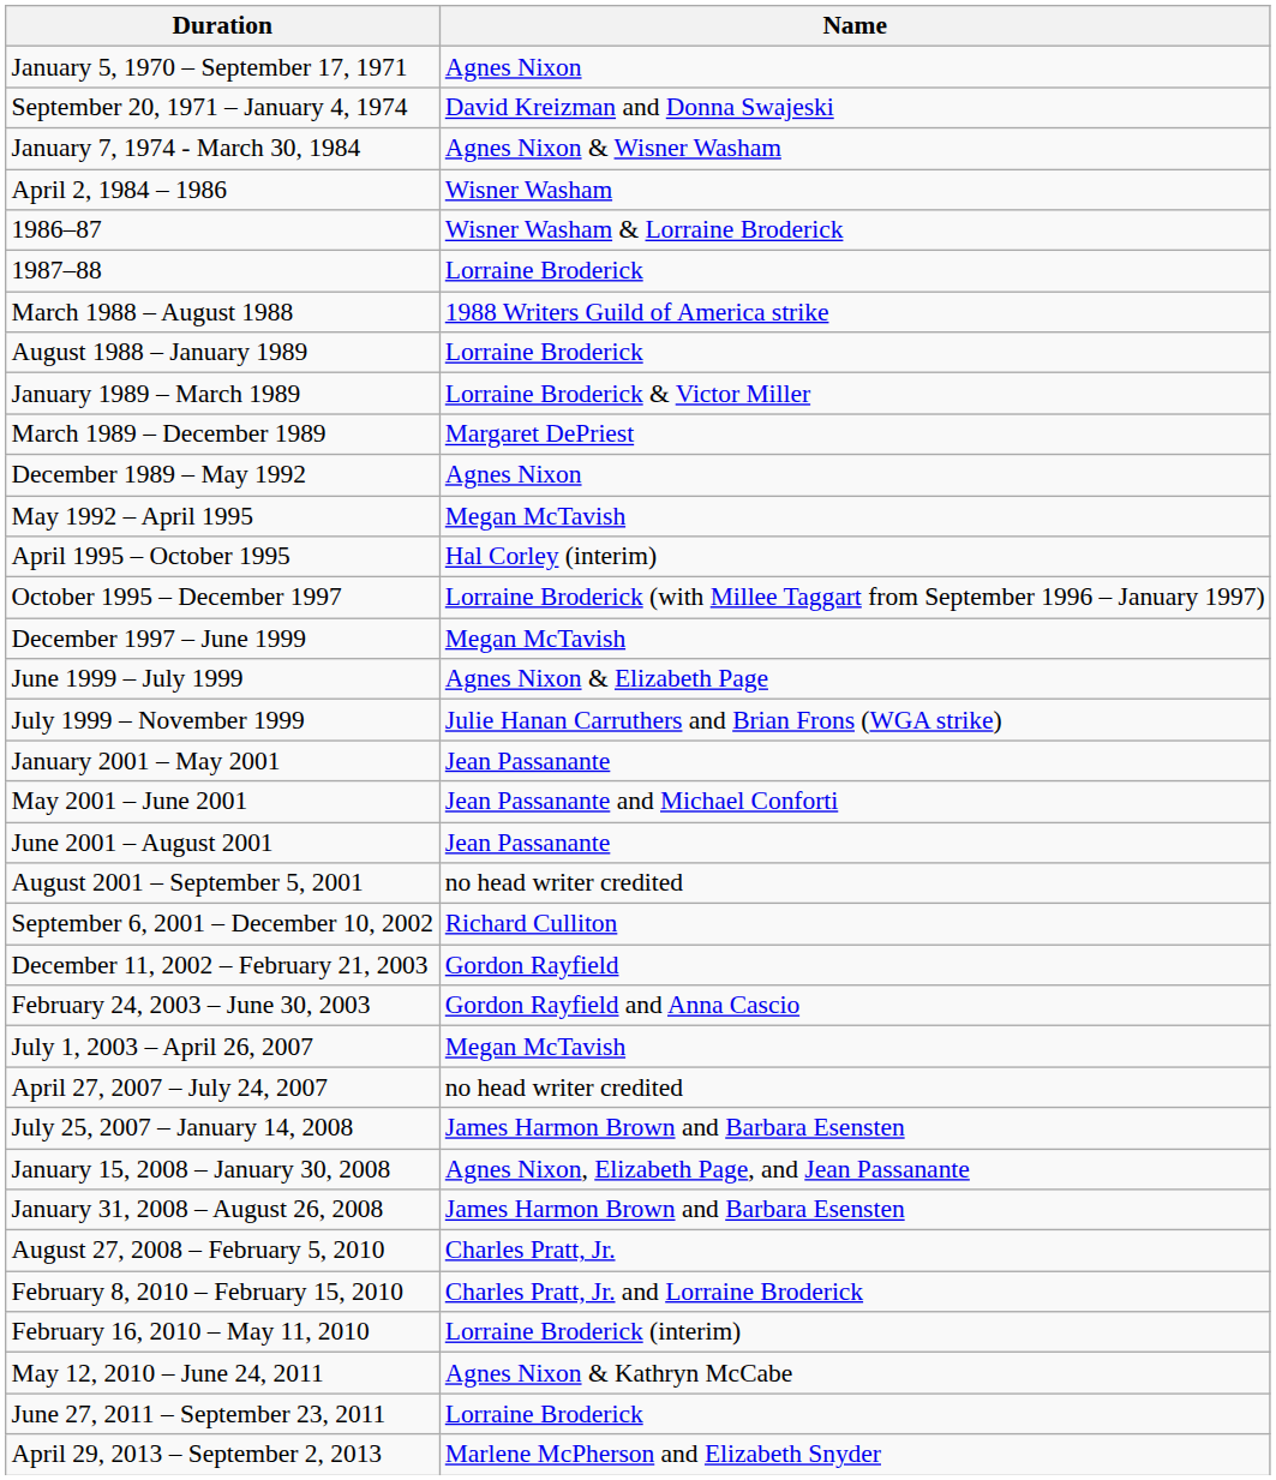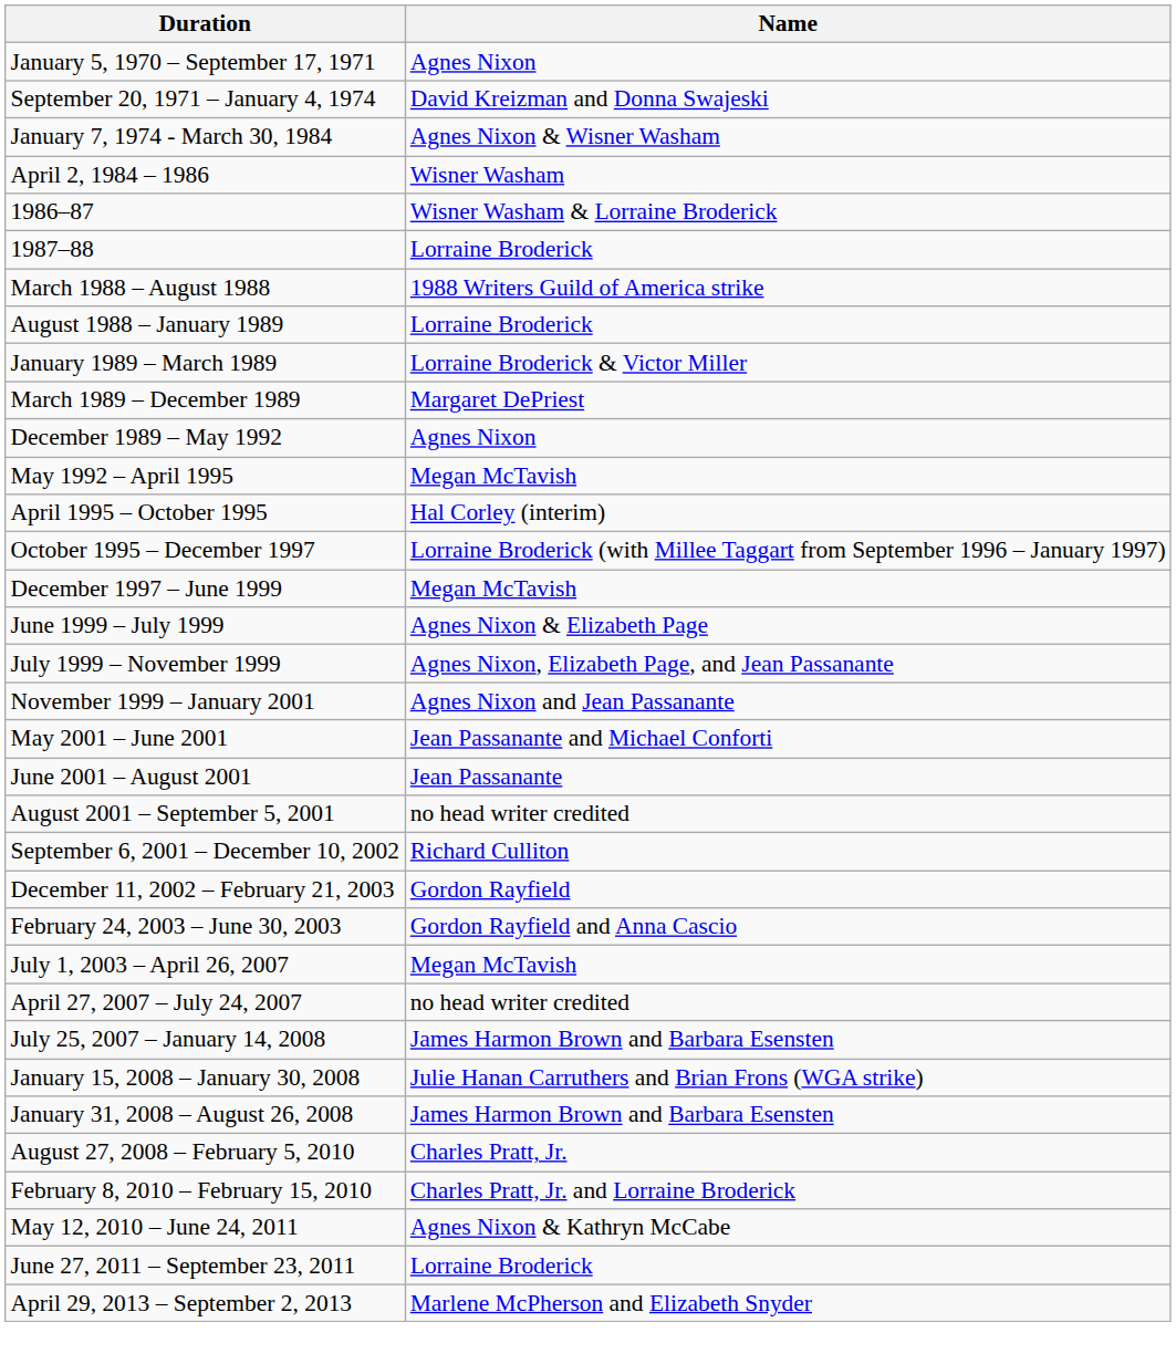July 1999 – November 1999 | Name: Julie Hanan Carruthers and Brian Frons (WGA strike) -> Agnes Nixon, Elizabeth Page, and Jean Passanante
+ row: November 1999 – January 2001 | Agnes Nixon and Jean Passanante
- row: January 2001 – May 2001 | Jean Passanante
January 15, 2008 – January 30, 2008 | Name: Agnes Nixon, Elizabeth Page, and Jean Passanante -> Julie Hanan Carruthers and Brian Frons (WGA strike)
- row: February 16, 2010 – May 11, 2010 | Lorraine Broderick (interim)
